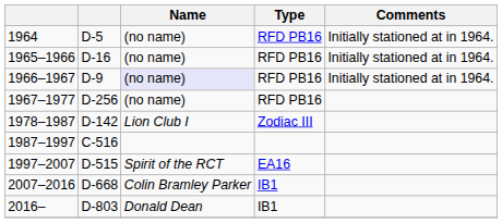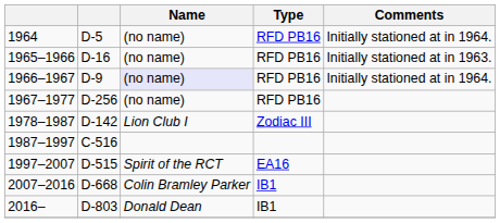1965–1966 | Comments: Initially stationed at in 1964. -> Initially stationed at in 1963.
